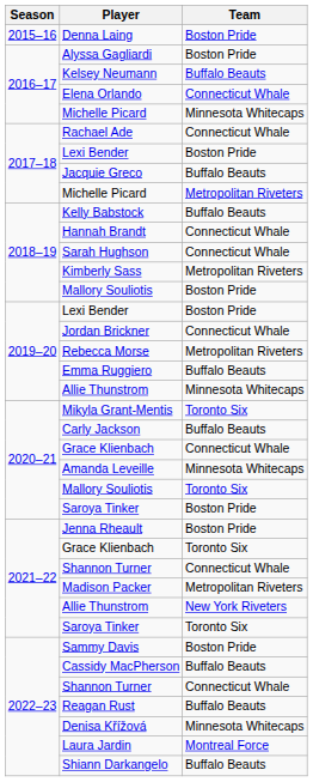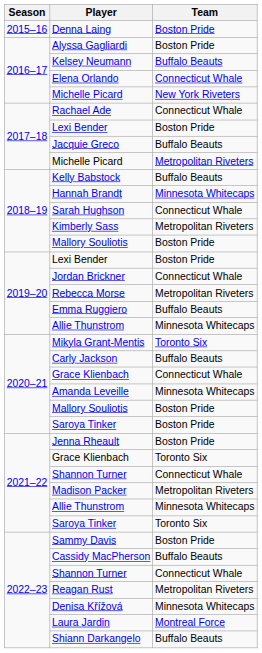2016–17 / Michelle Picard | Team: Minnesota Whitecaps -> New York Riveters
Hannah Brandt | Team: Connecticut Whale -> Minnesota Whitecaps
2020–21 / Mallory Souliotis | Team: Toronto Six -> Boston Pride
2021–22 / Allie Thunstrom | Team: New York Riveters -> Minnesota Whitecaps
Reagan Rust | Team: Buffalo Beauts -> Metropolitan Riveters
